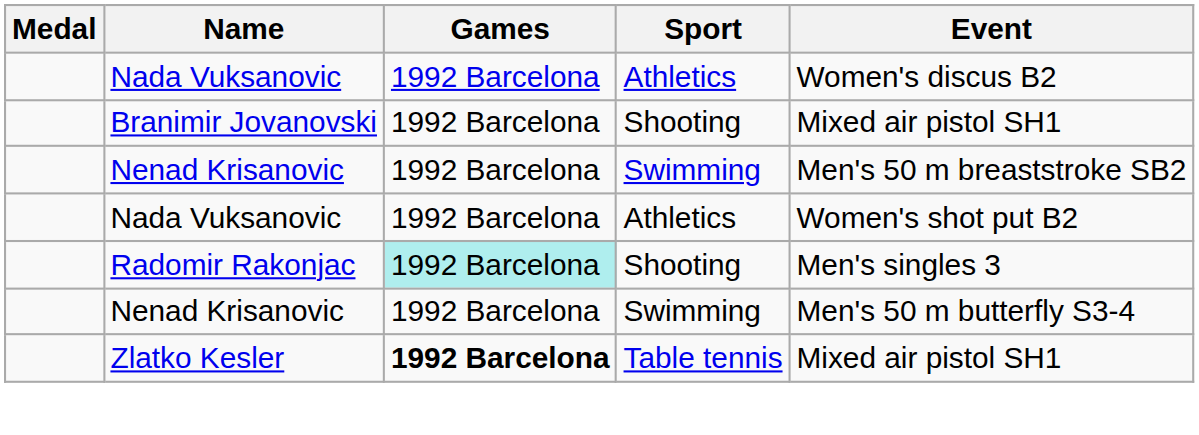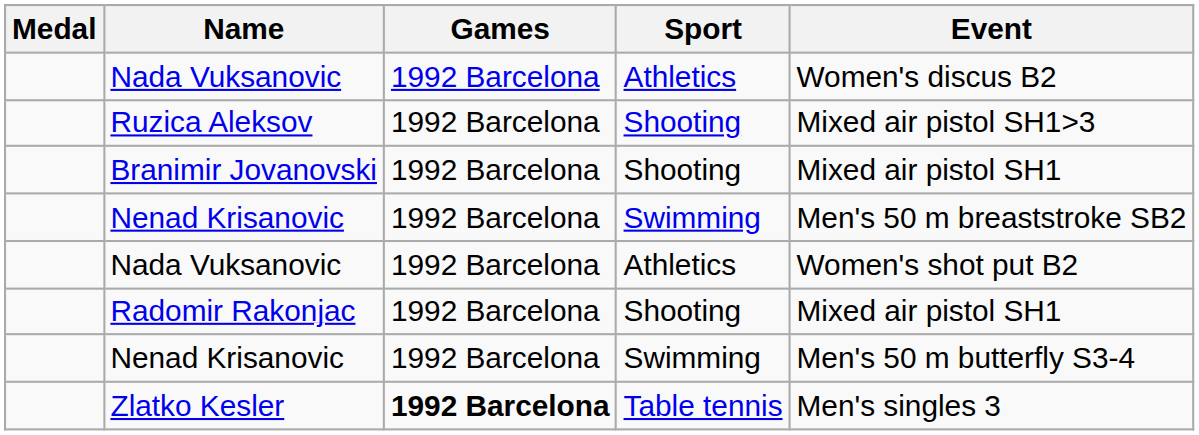+ row: Ruzica Aleksov | 1992 Barcelona | Shooting | Mixed air pistol SH1>3
Radomir Rakonjac | Games: paleturquoise background -> no background
Radomir Rakonjac | Event: Men's singles 3 -> Mixed air pistol SH1
Zlatko Kesler | Event: Mixed air pistol SH1 -> Men's singles 3
